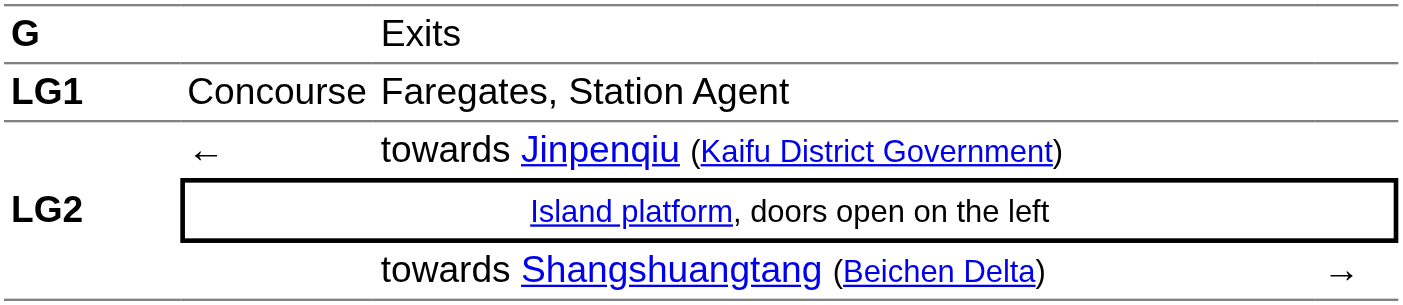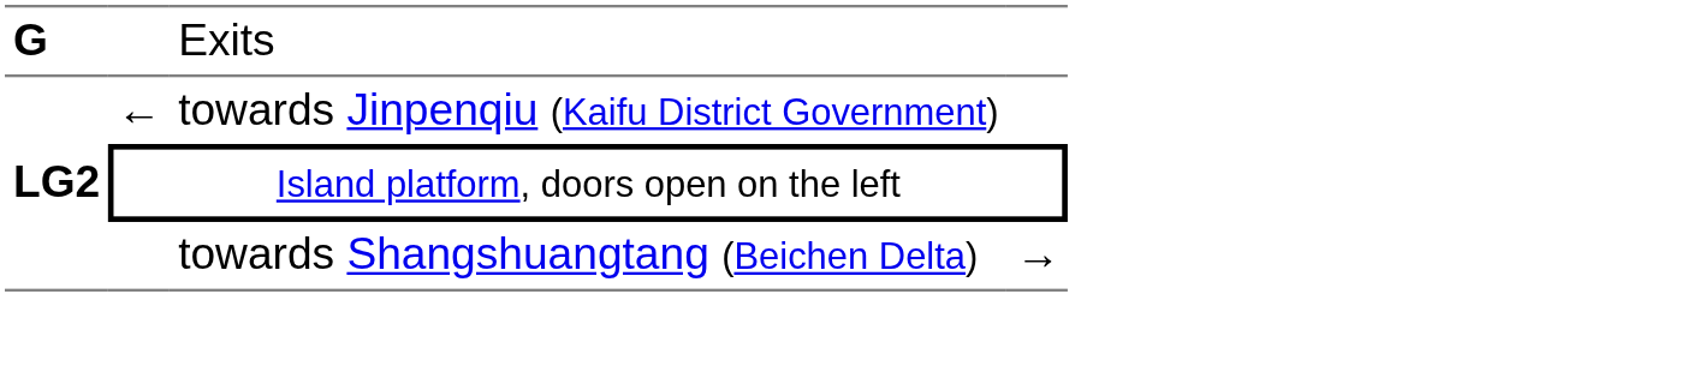- row: LG1 | Concourse | Faregates, Station Agent
